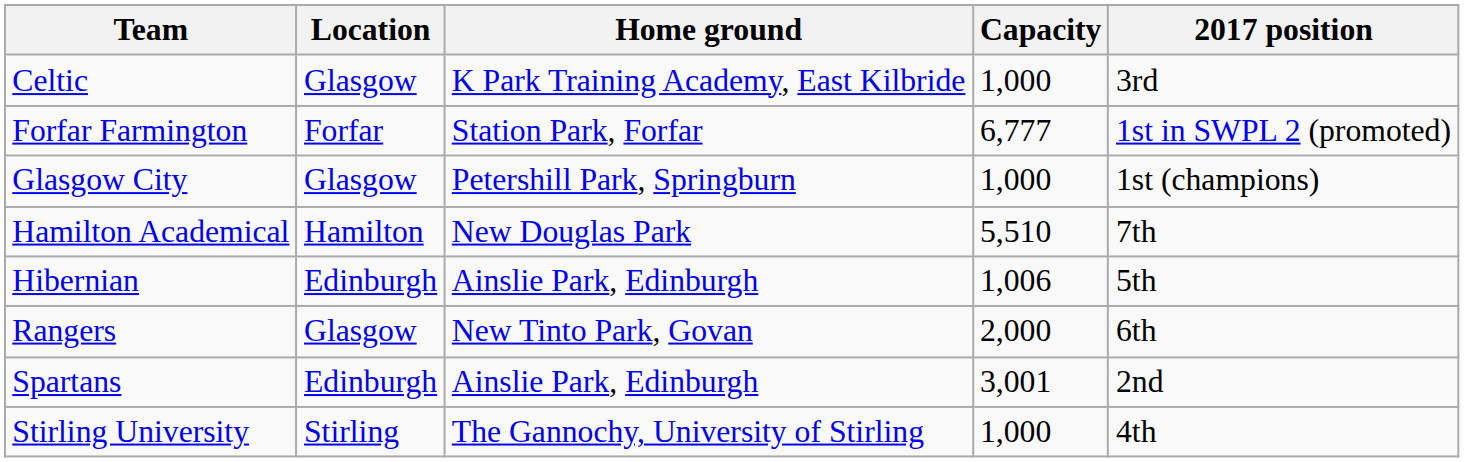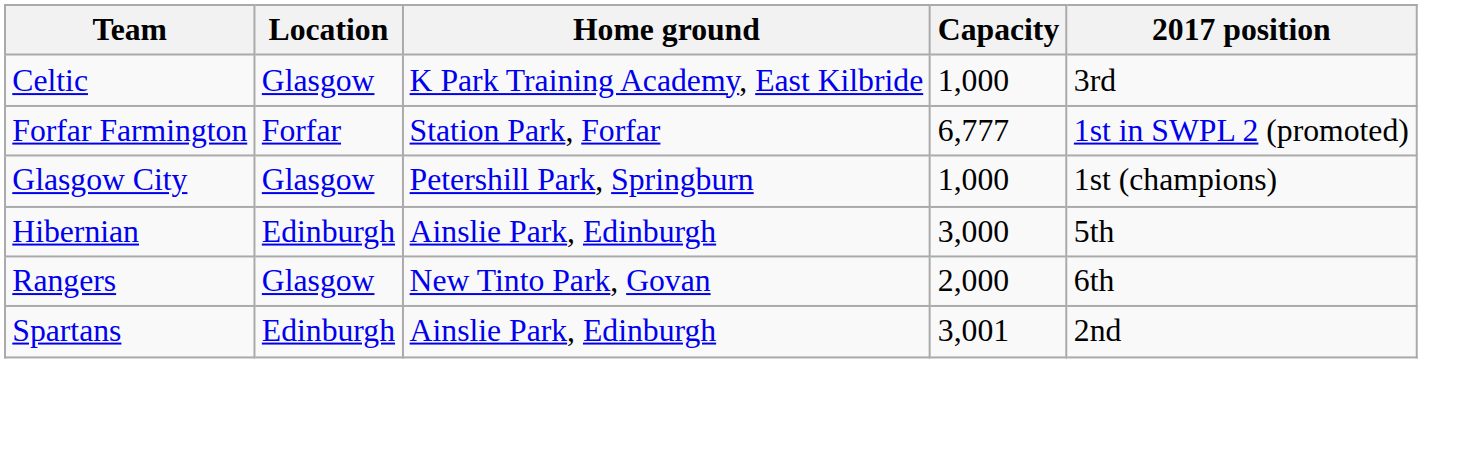- row: Hamilton Academical | Hamilton | New Douglas Park | 5,510 | 7th
Hibernian | Capacity: 1,006 -> 3,000
- row: Stirling University | Stirling | The Gannochy, University of Stirling | 1,000 | 4th
